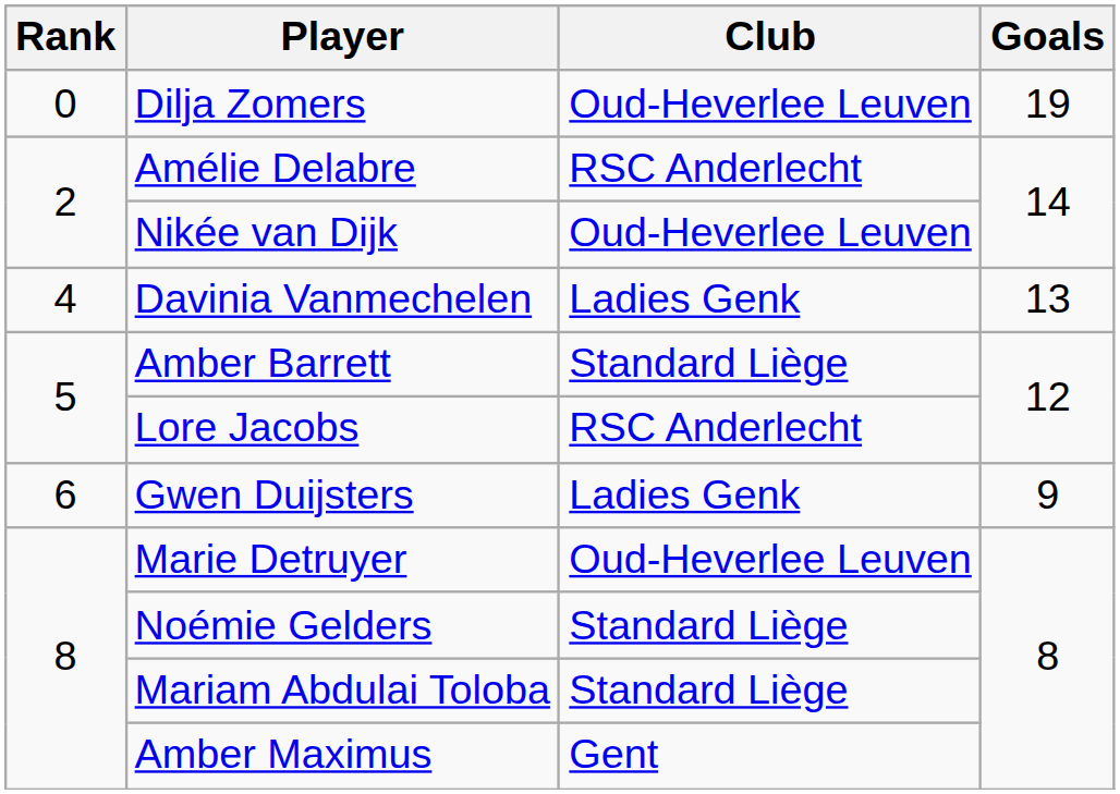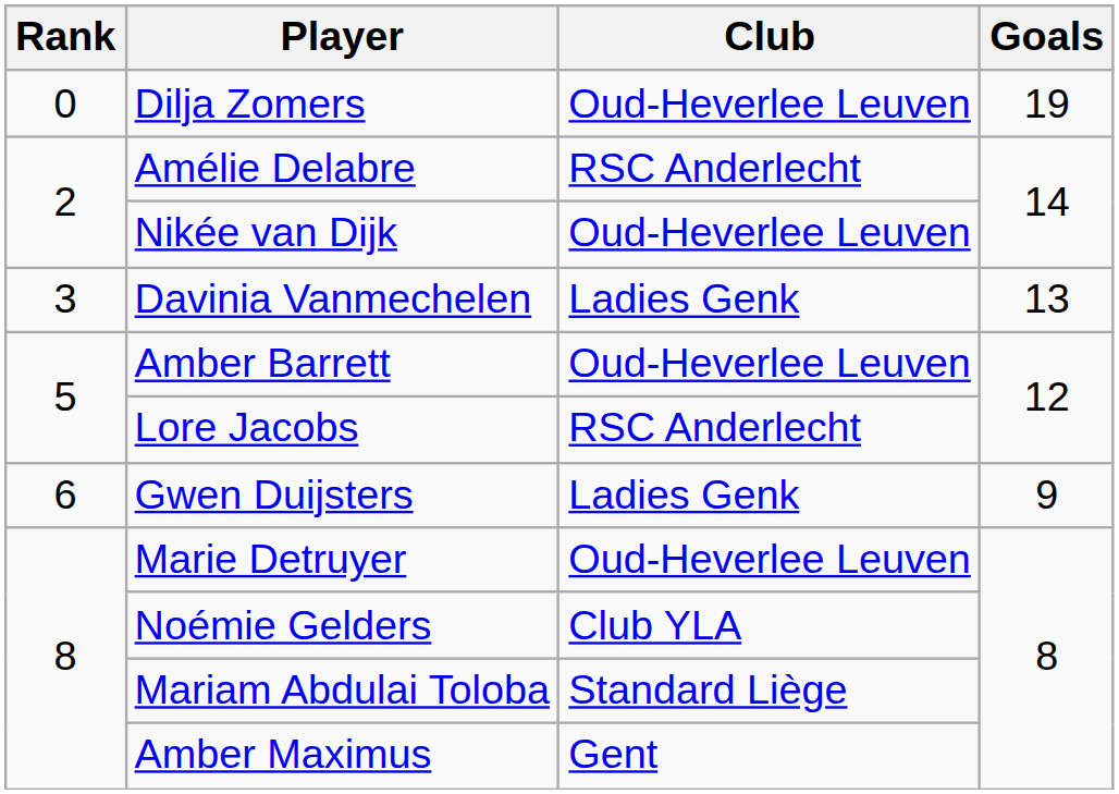Davinia Vanmechelen | Rank: 4 -> 3
Amber Barrett | Club: Standard Liège -> Oud-Heverlee Leuven
Noémie Gelders | Club: Standard Liège -> Club YLA
